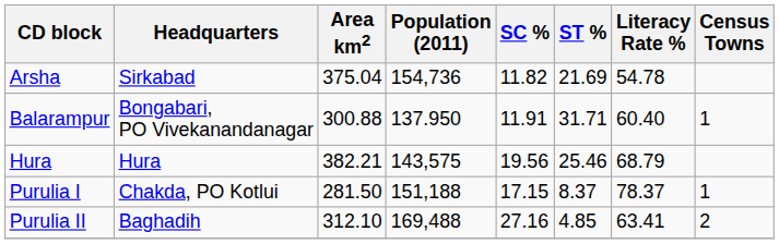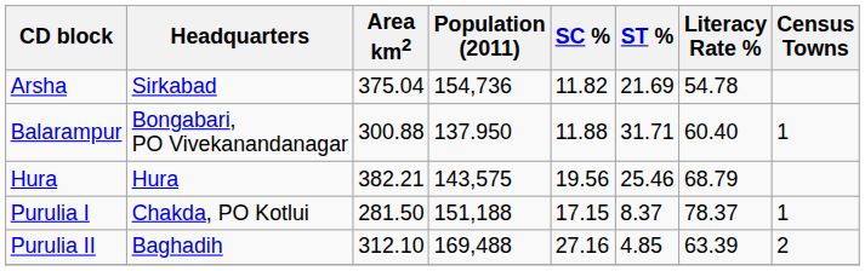Balarampur | SC %: 11.91 -> 11.88
Purulia II | Literacy Rate %: 63.41 -> 63.39
